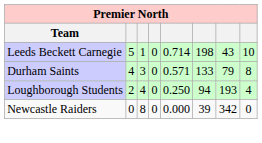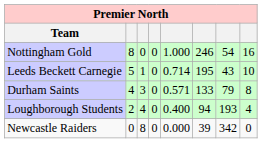+ row: Nottingham Gold | 8 | 0 | 0 | 1.000 | 246 | 54 | 16
Leeds Beckett Carnegie | column 6: 198 -> 195
Loughborough Students | column 5: 0.250 -> 0.400
